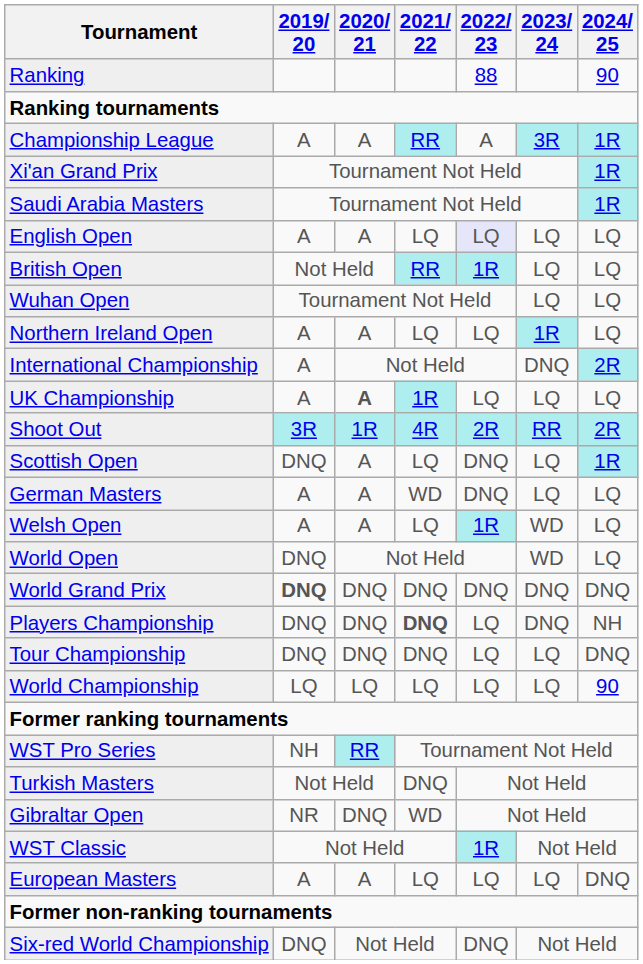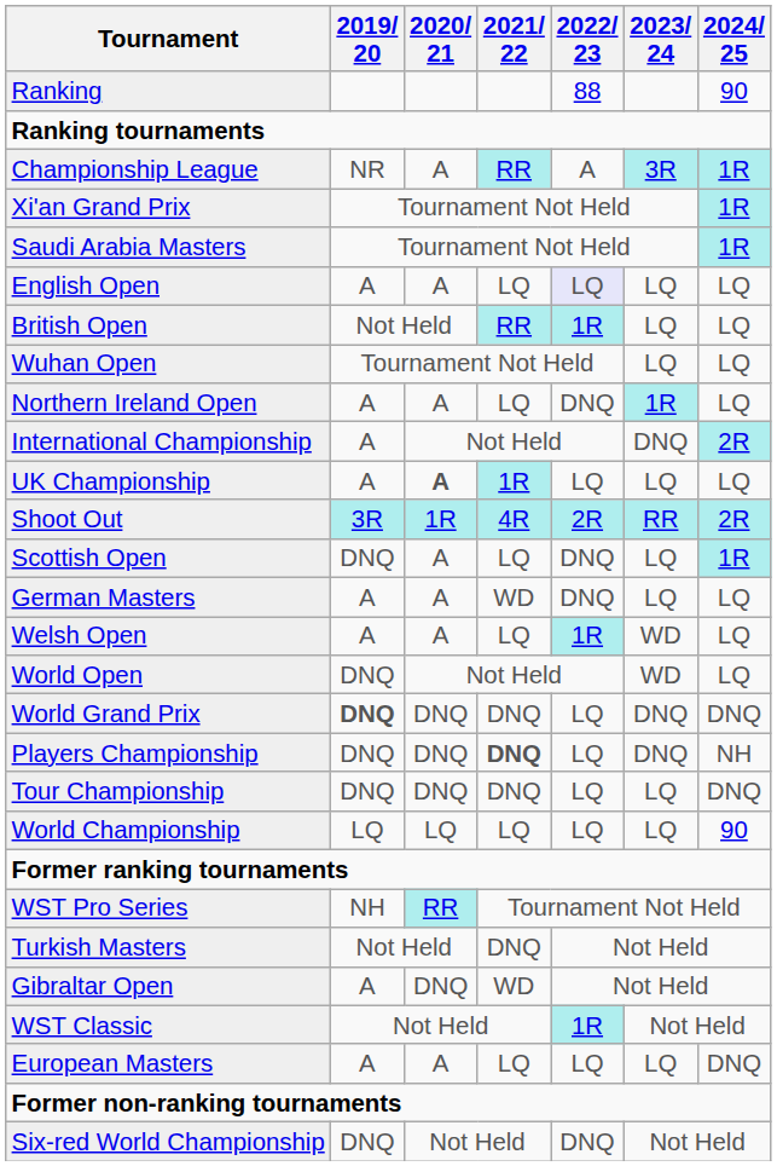Championship League | 2019/ 20: A -> NR
Northern Ireland Open | 2022/ 23: LQ -> DNQ
World Grand Prix | 2022/ 23: DNQ -> LQ
Gibraltar Open | 2019/ 20: NR -> A
